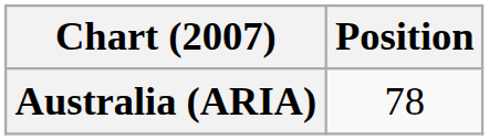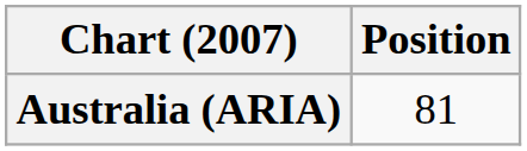Australia (ARIA) | Position: 78 -> 81
